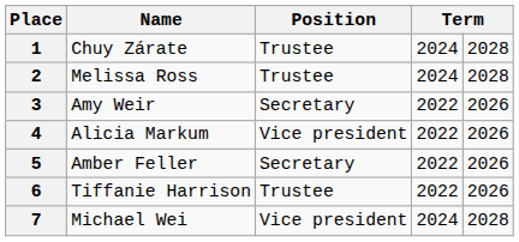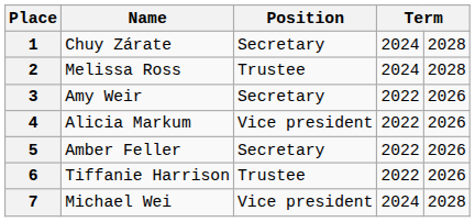1 | Position: Trustee -> Secretary
